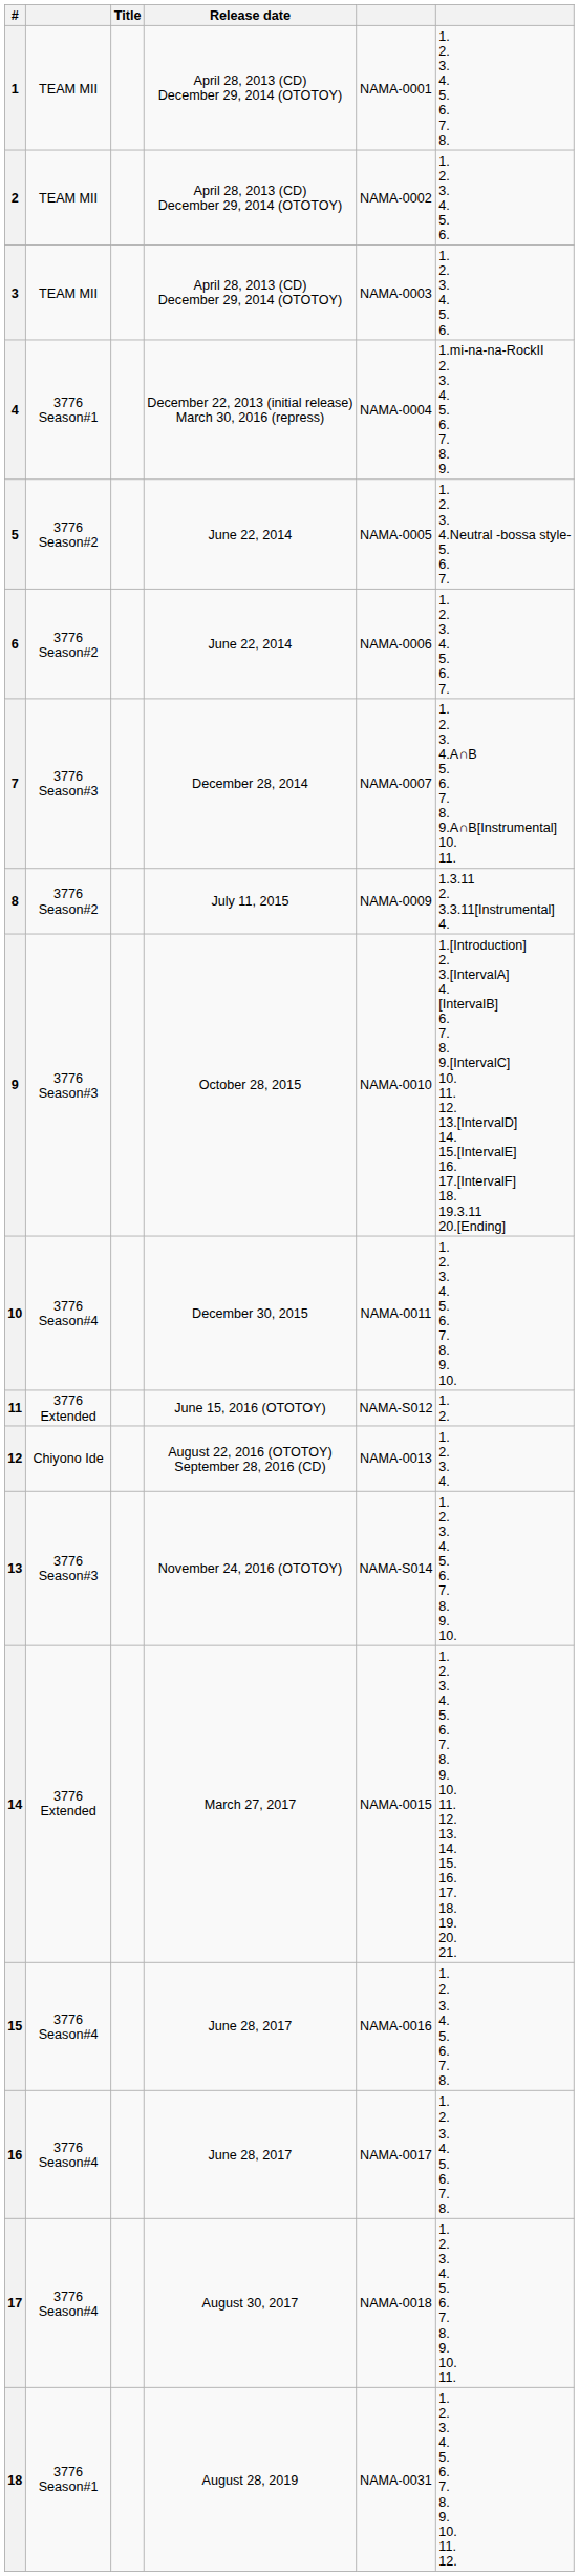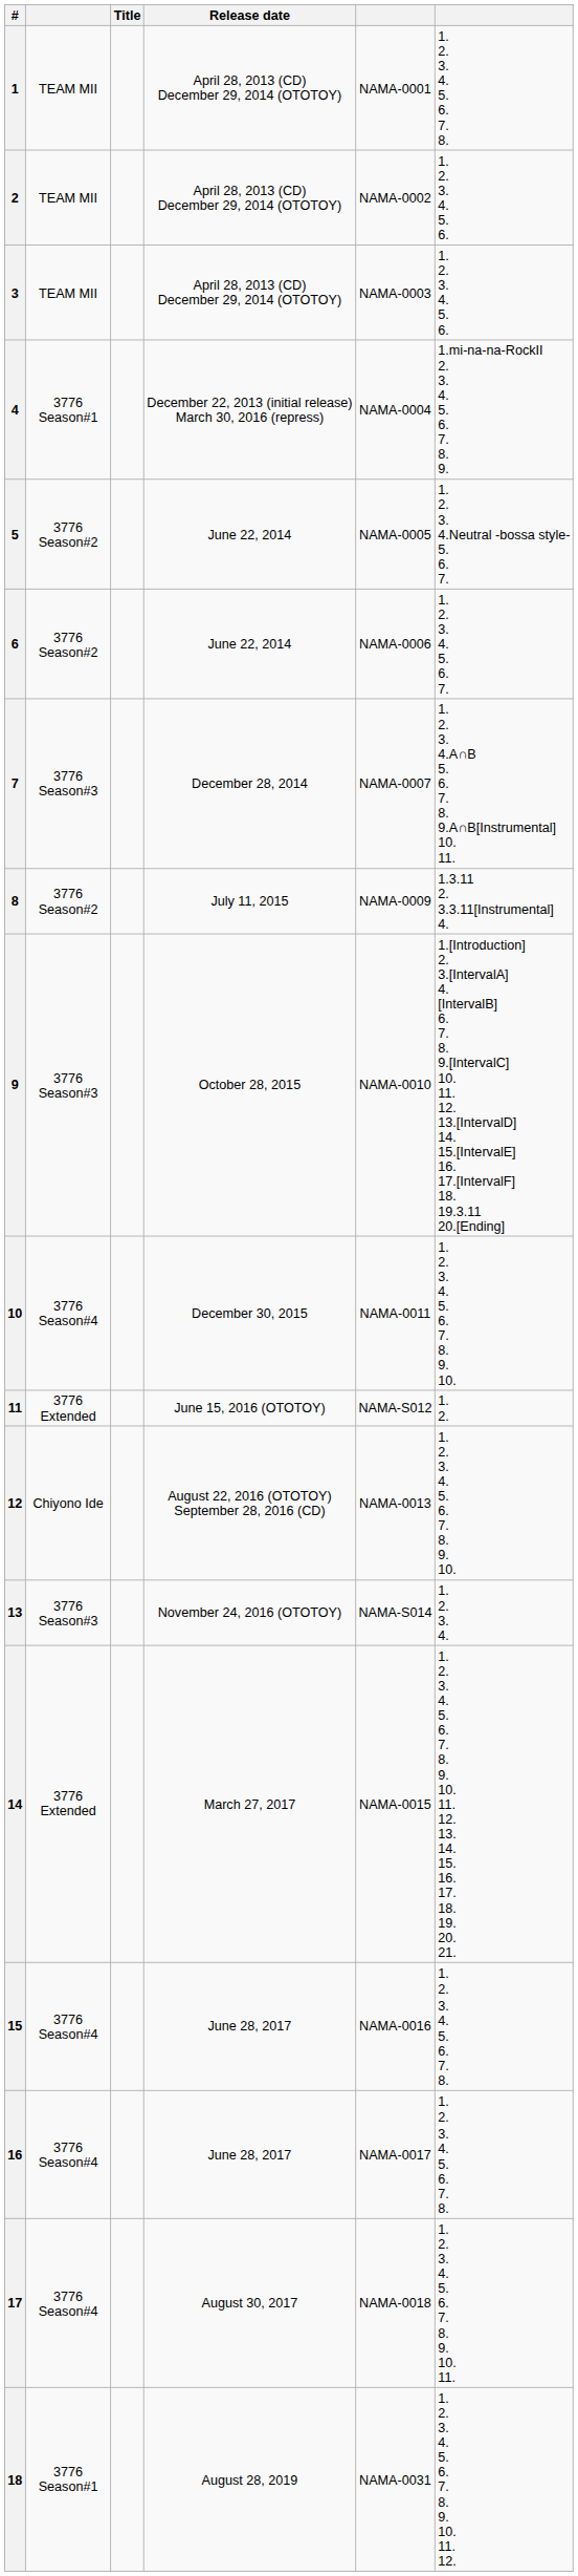12 | column 6: 1. 2. 3. 4. -> 1. 2. 3. 4. 5. 6. 7. 8. 9. 10.
13 | column 6: 1. 2. 3. 4. 5. 6. 7. 8. 9. 10. -> 1. 2. 3. 4.
